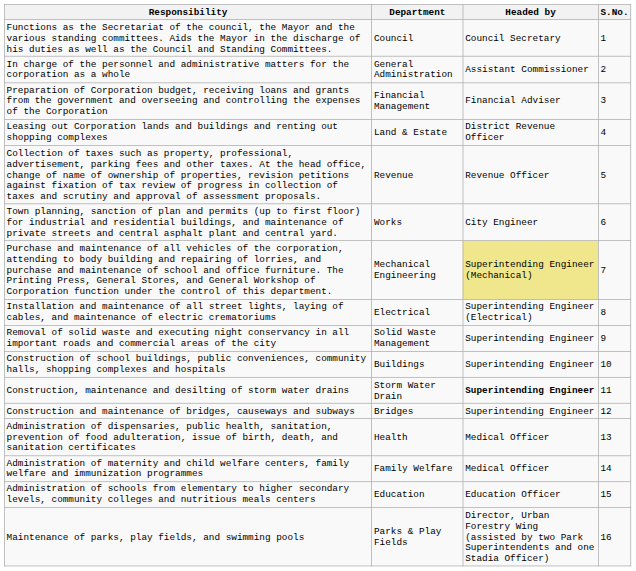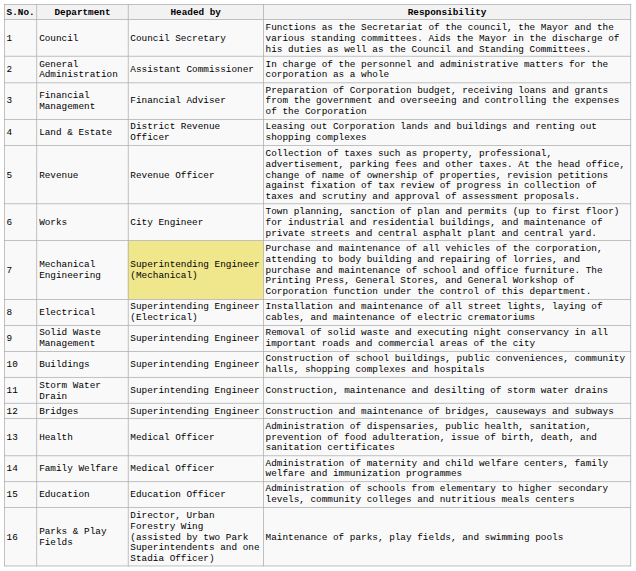columns swapped: S.No. <-> Responsibility
Storm Water Drain | Headed by: bold -> normal
